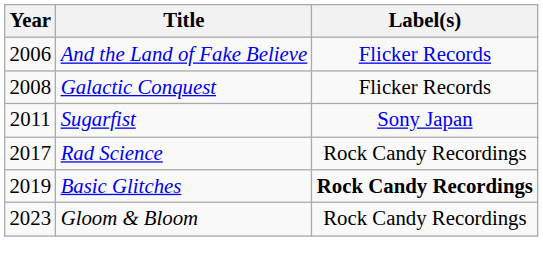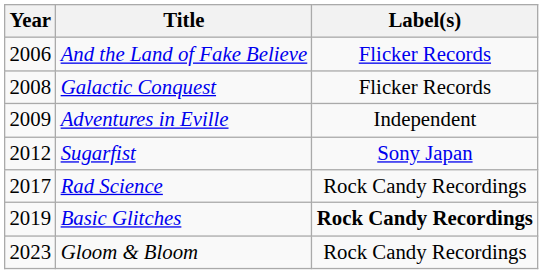+ row: 2009 | Adventures in Eville | Independent
Sugarfist | Year: 2011 -> 2012
